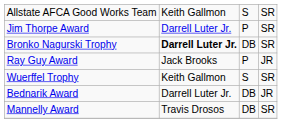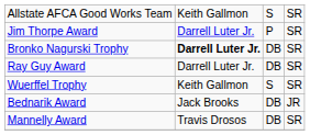Ray Guy Award | column 2: Jack Brooks -> Darrell Luter Jr.
Ray Guy Award | column 3: P -> DB
Ray Guy Award | column 4: JR -> SR
Bednarik Award | column 2: Darrell Luter Jr. -> Jack Brooks
